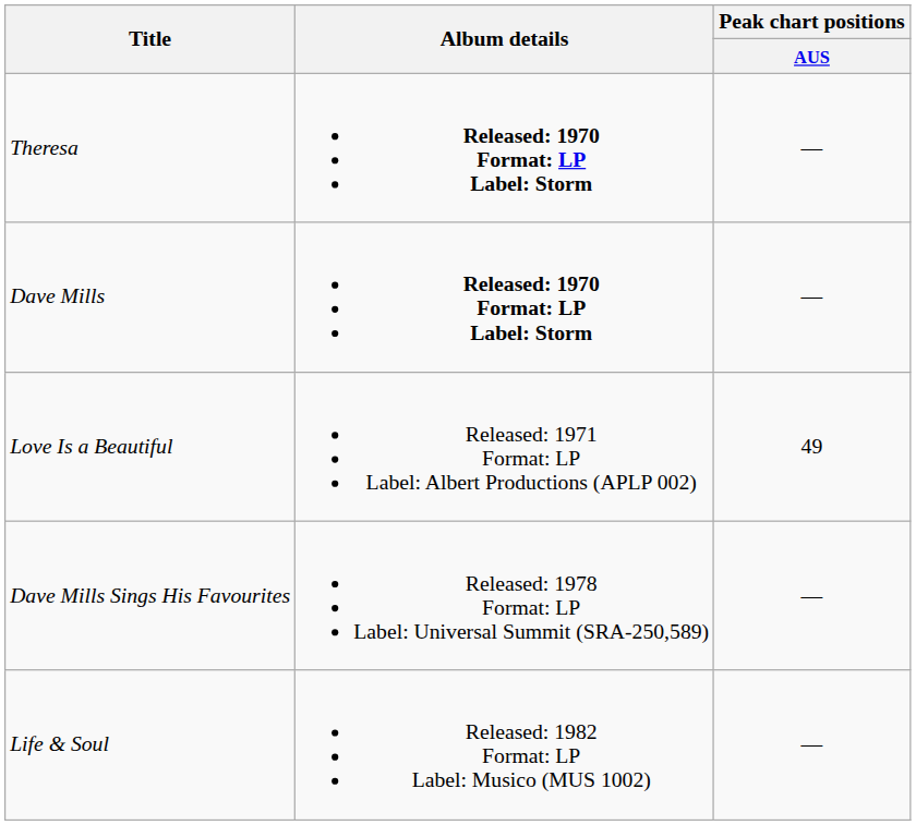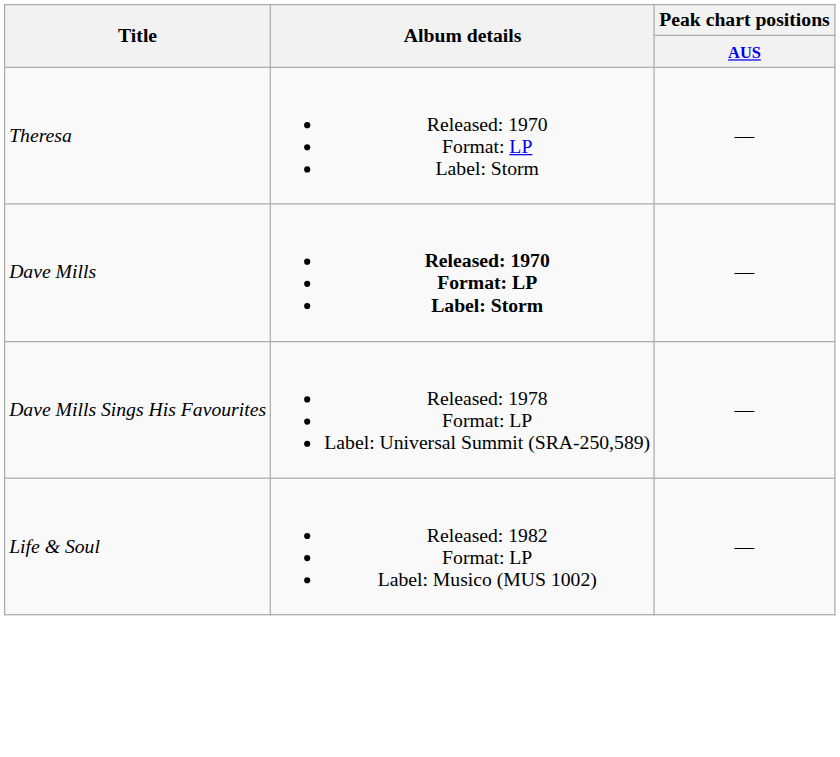Theresa | Album details: bold -> normal
- row: Love Is a Beautiful | Released: 1971 Format: LP Label: Albert Productions (APLP 002) | 49
